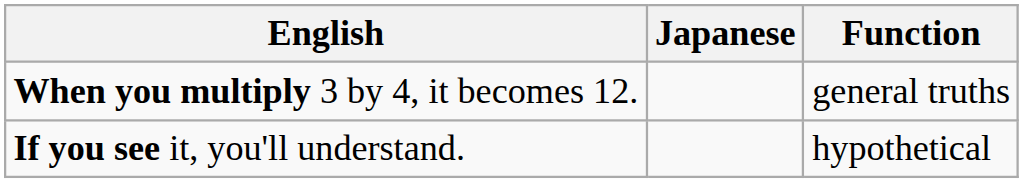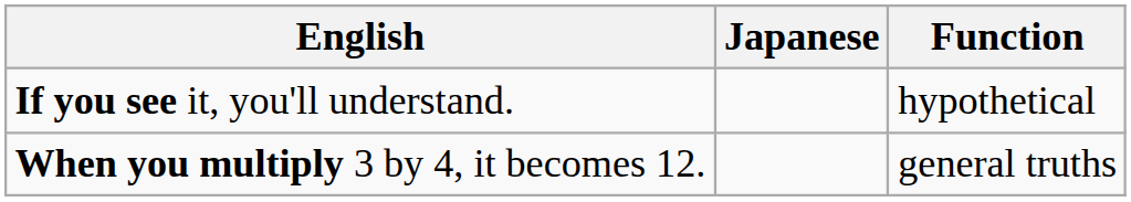rows swapped: If you see it, you'll understand. <-> When you multiply 3 by 4, it becomes 12.
